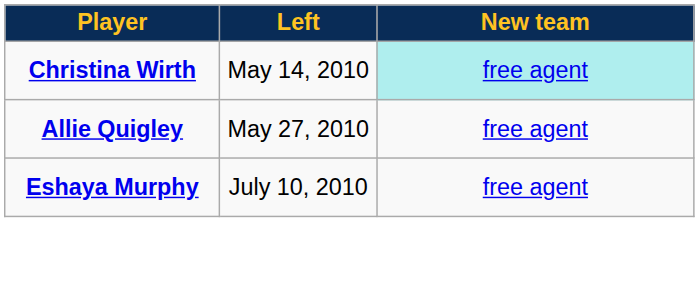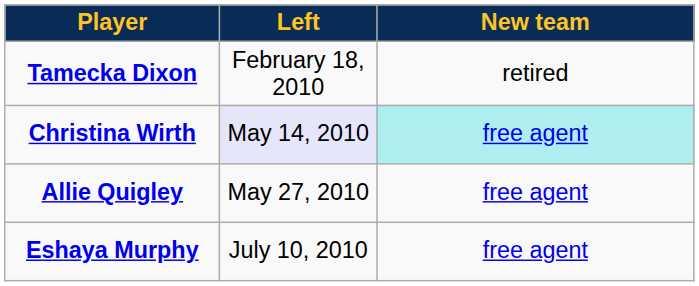+ row: Tamecka Dixon | February 18, 2010 | retired
Christina Wirth | Left: no background -> lavender background
